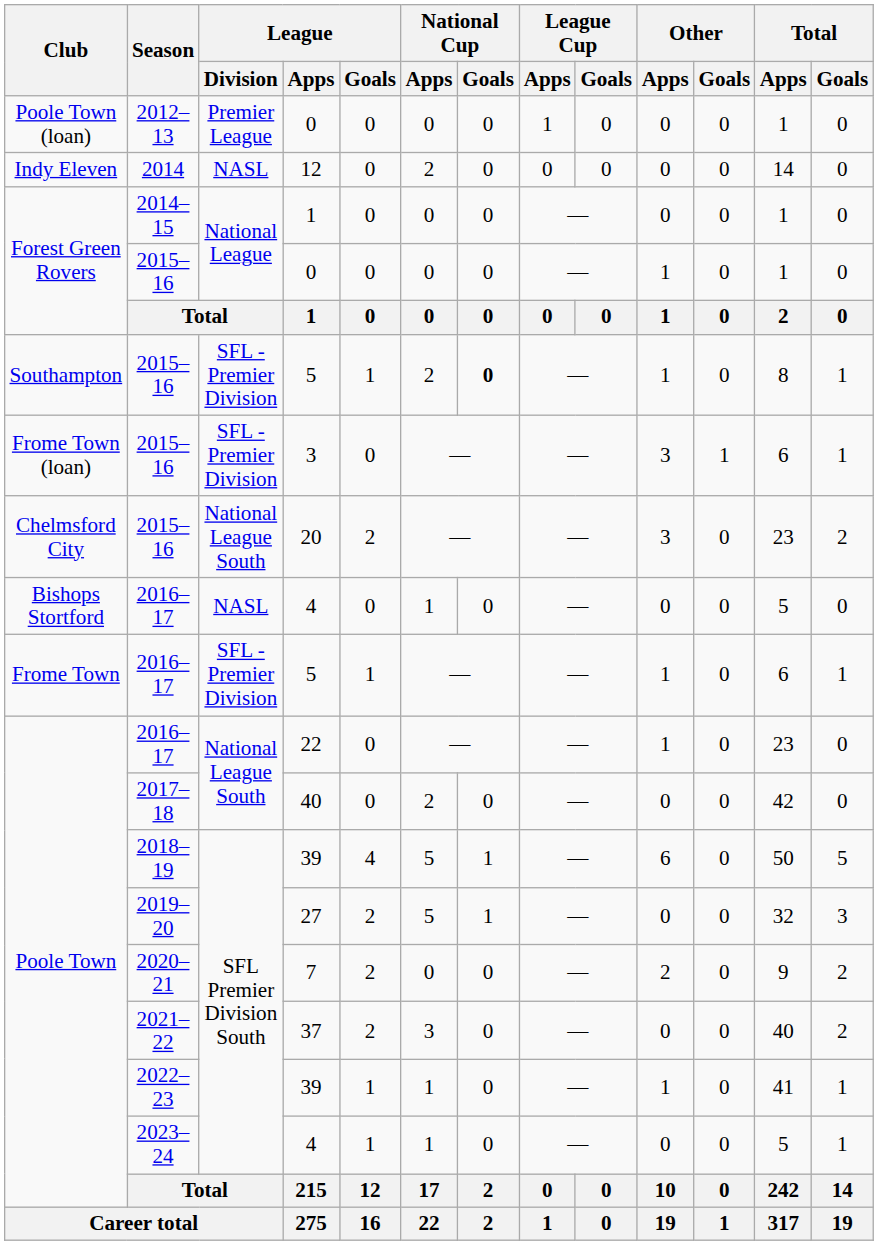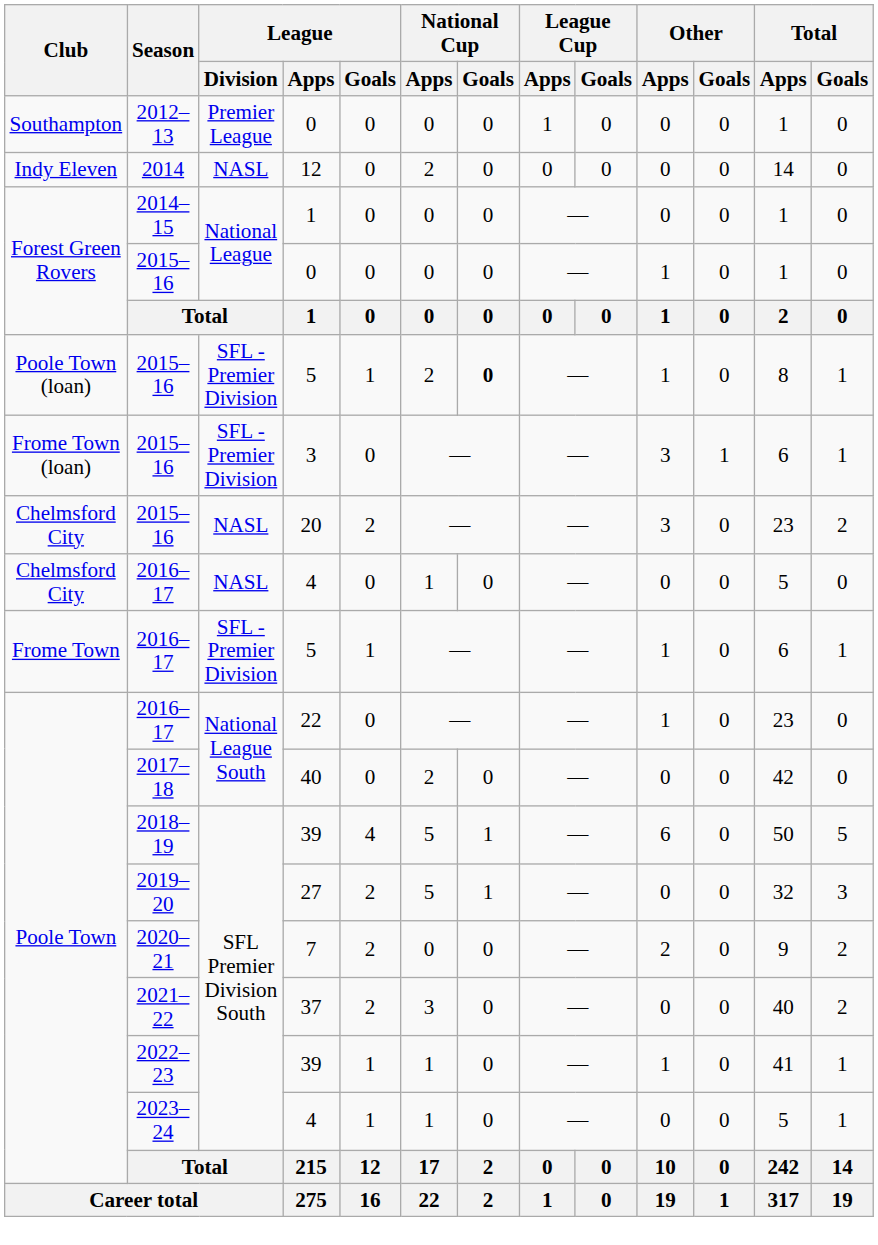2012–13 / 0 | Club: Poole Town (loan) -> Southampton
2015–16 / 5 | Club: Southampton -> Poole Town (loan)
20 | League / Division: National League South -> NASL
2016–17 / 4 | Club: Bishops Stortford -> Chelmsford City
